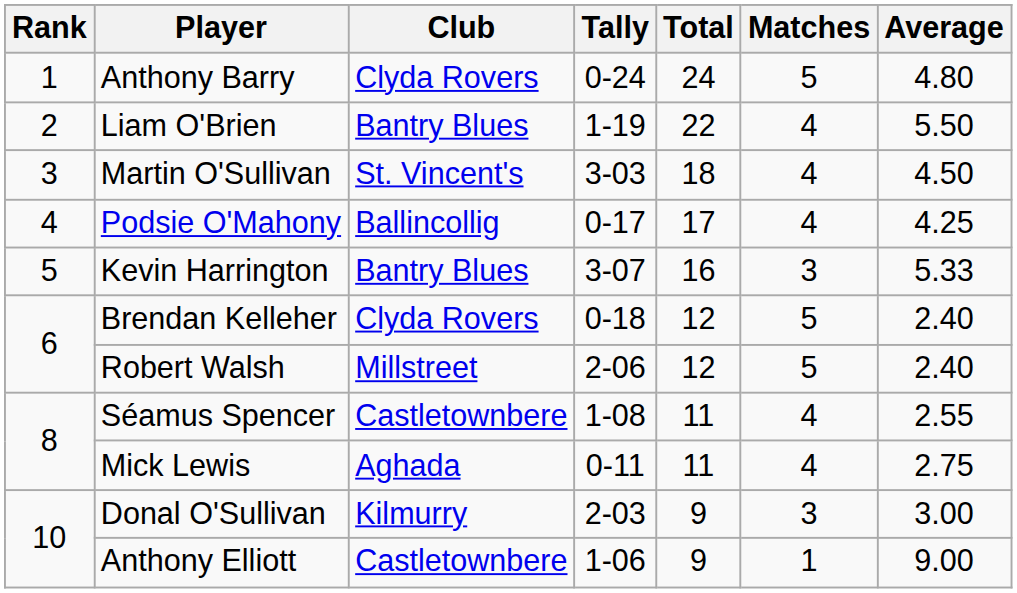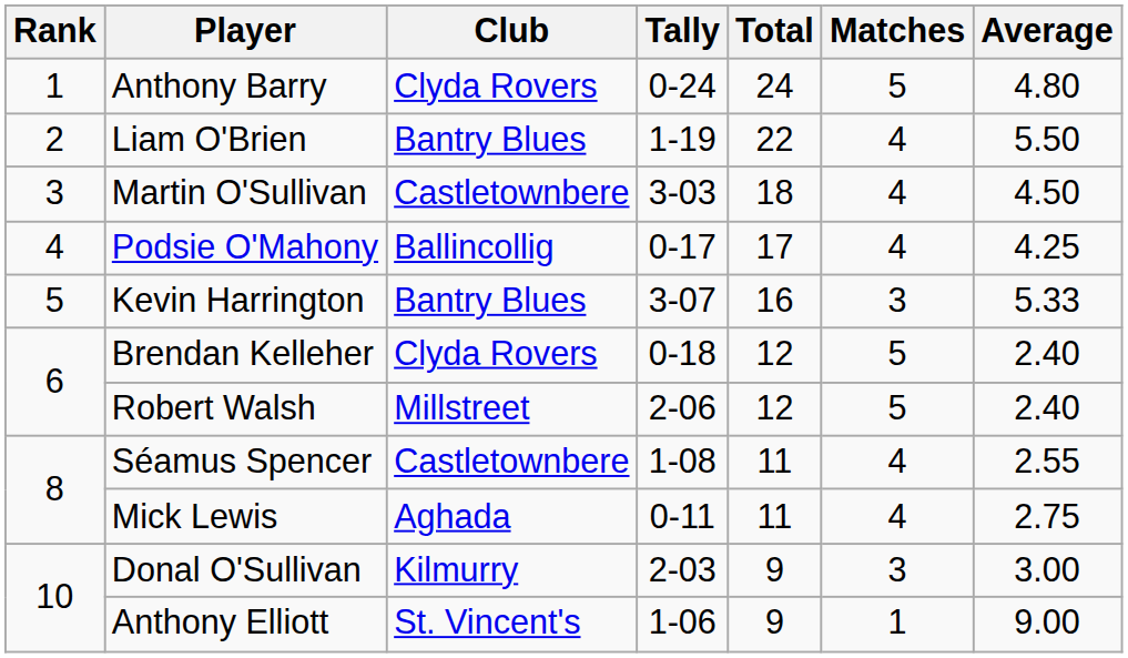Martin O'Sullivan | Club: St. Vincent's -> Castletownbere
Anthony Elliott | Club: Castletownbere -> St. Vincent's
